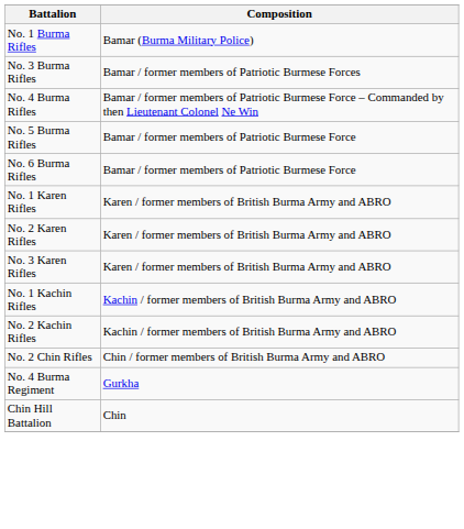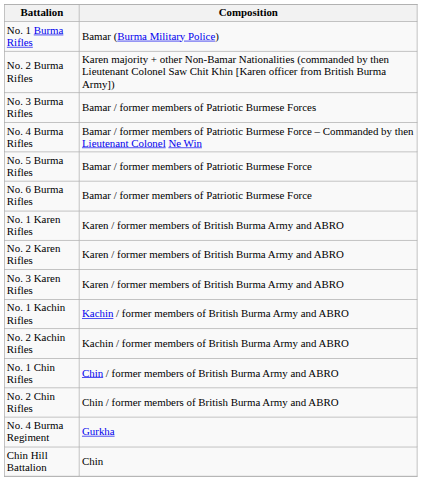+ row: No. 2 Burma Rifles | Karen majority + other Non-Bamar Nationalities (commanded by then Lieutenant Colonel Saw Chit Khin [Karen officer from British Burma Army])
+ row: No. 1 Chin Rifles | Chin / former members of British Burma Army and ABRO
